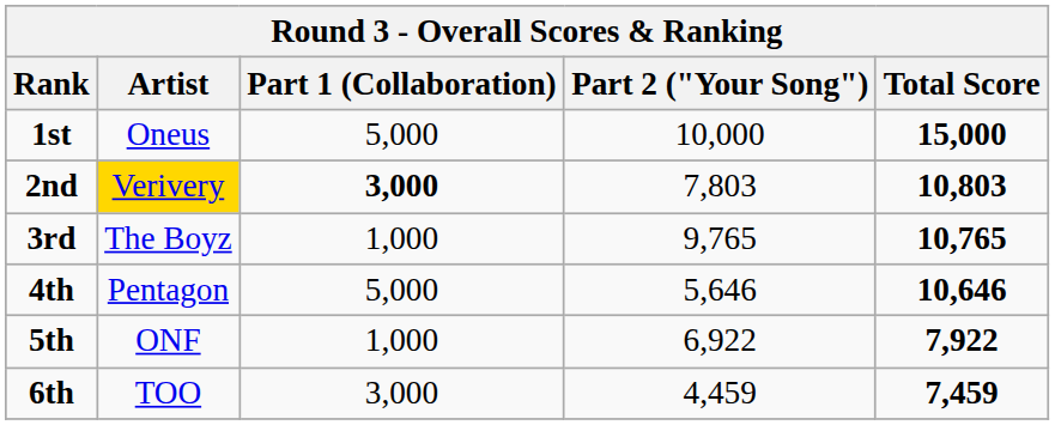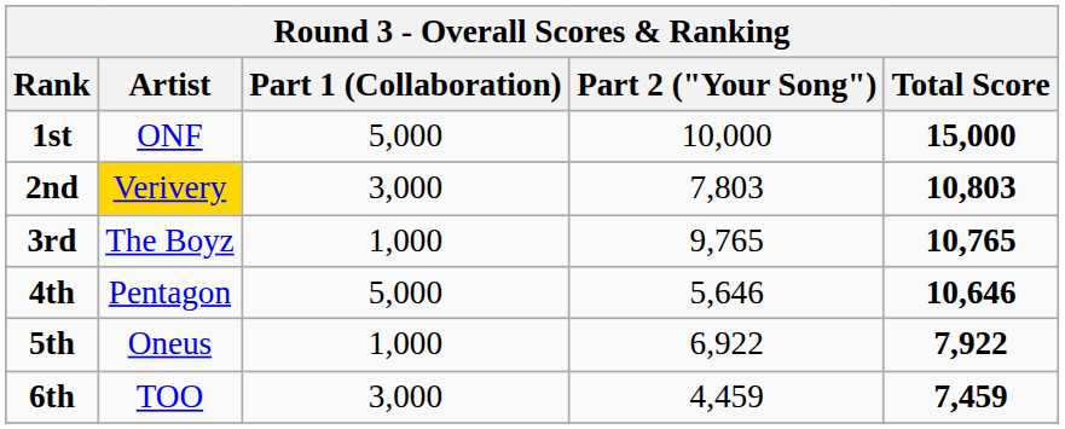1st | Artist: Oneus -> ONF
2nd | Part 1 (Collaboration): bold -> normal
5th | Artist: ONF -> Oneus
